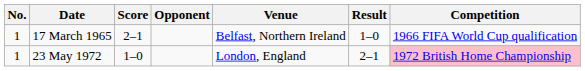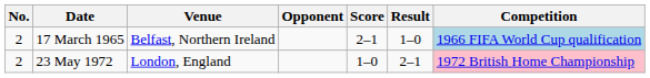columns swapped: Venue <-> Score
17 March 1965 | No.: 1 -> 2
17 March 1965 | Competition: no background -> lightblue background
23 May 1972 | No.: 1 -> 2
